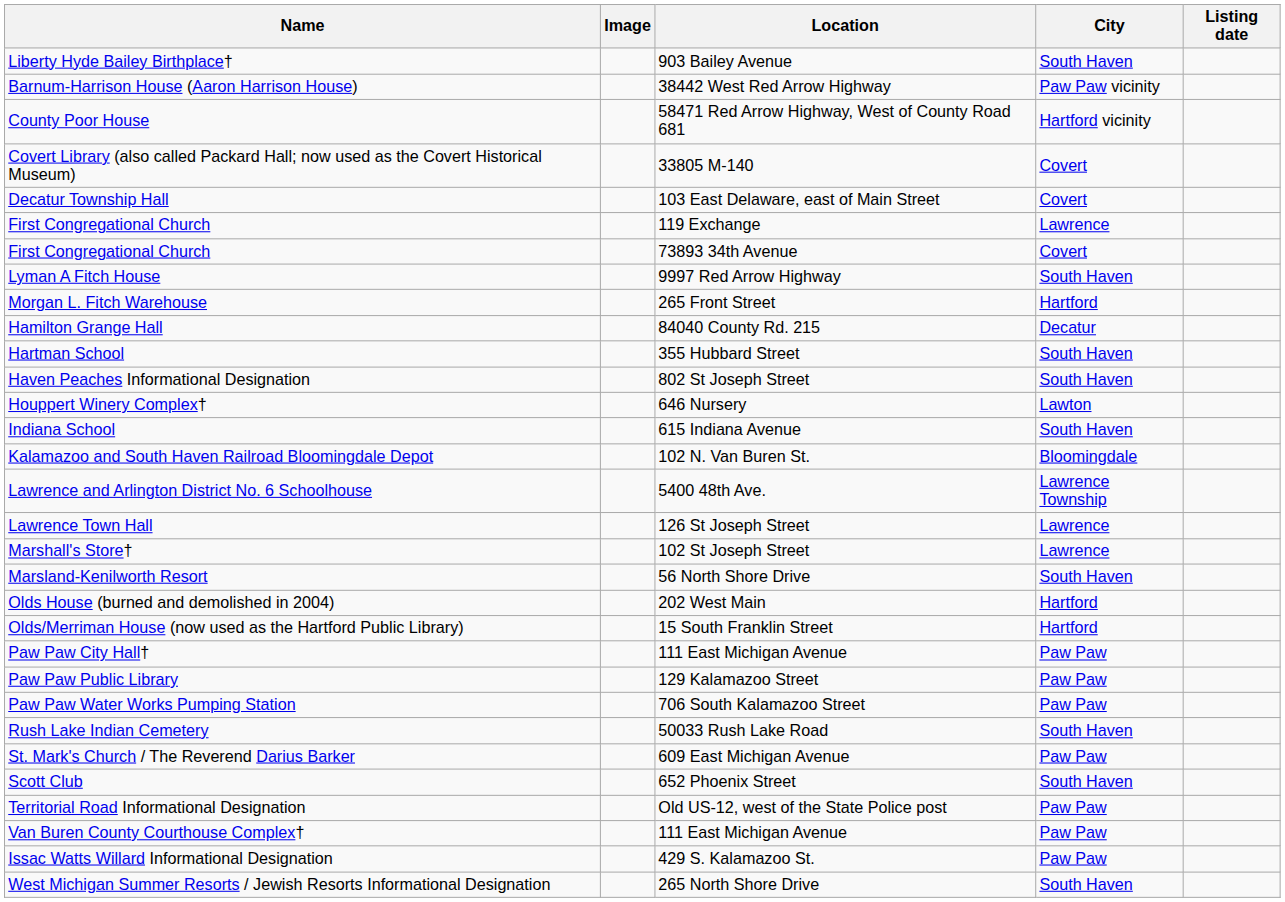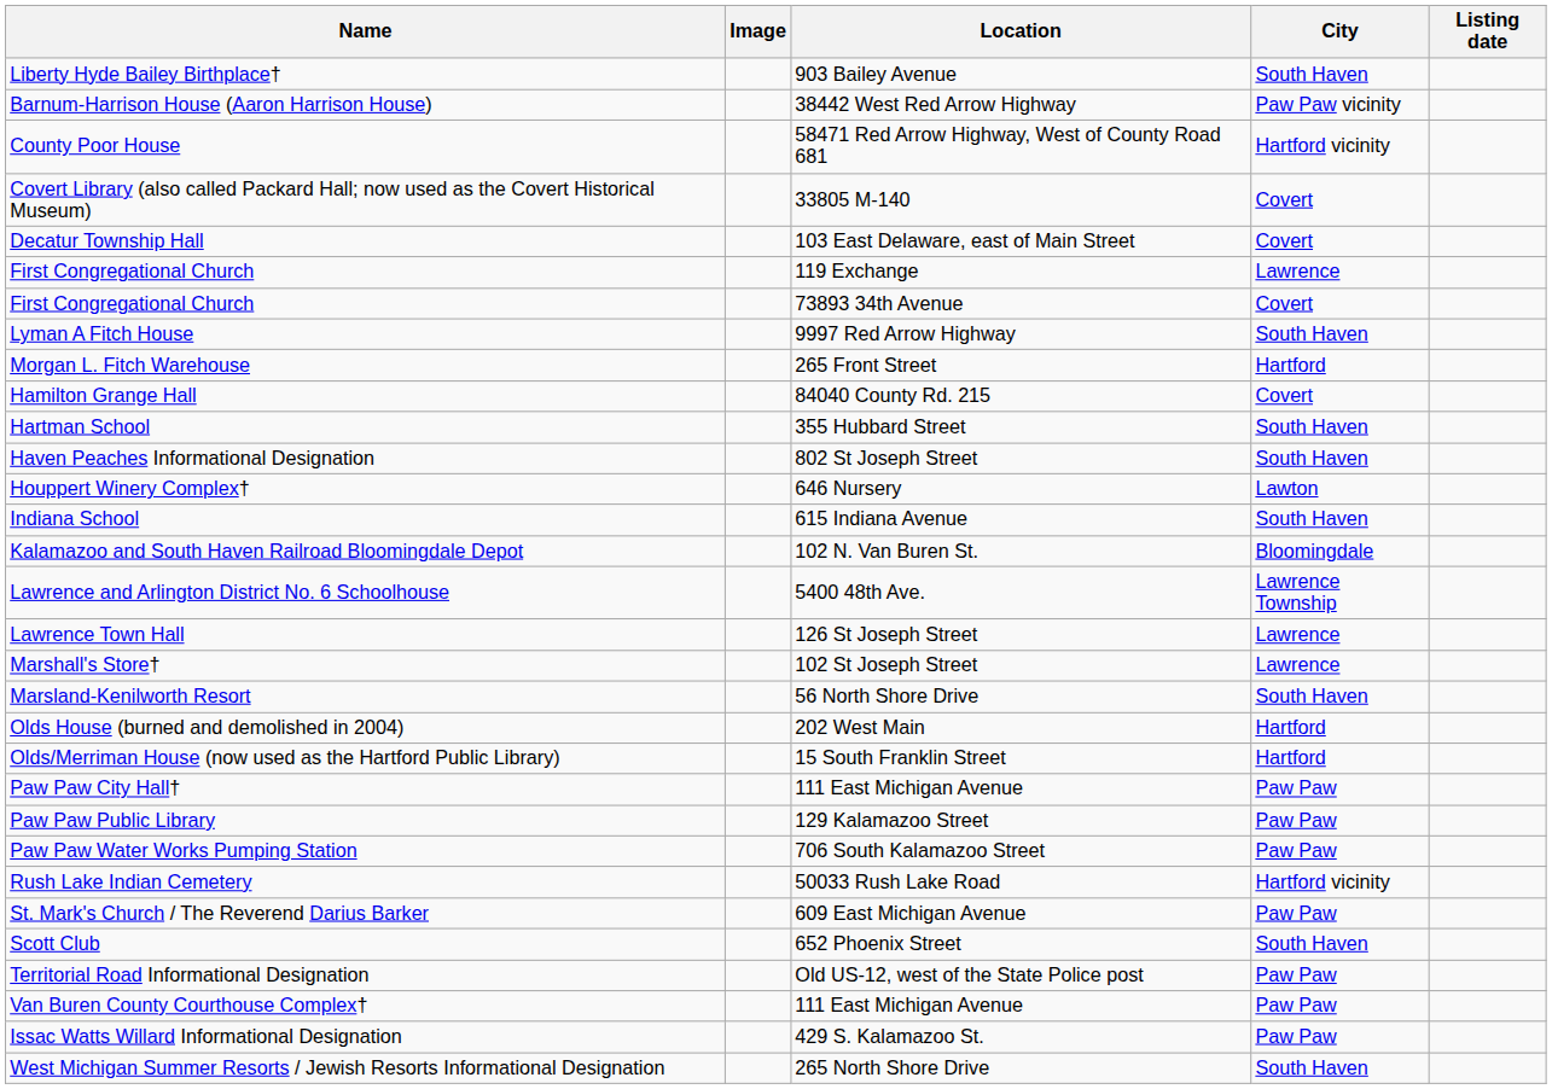Hamilton Grange Hall | City: Decatur -> Covert
Rush Lake Indian Cemetery | City: South Haven -> Hartford vicinity
